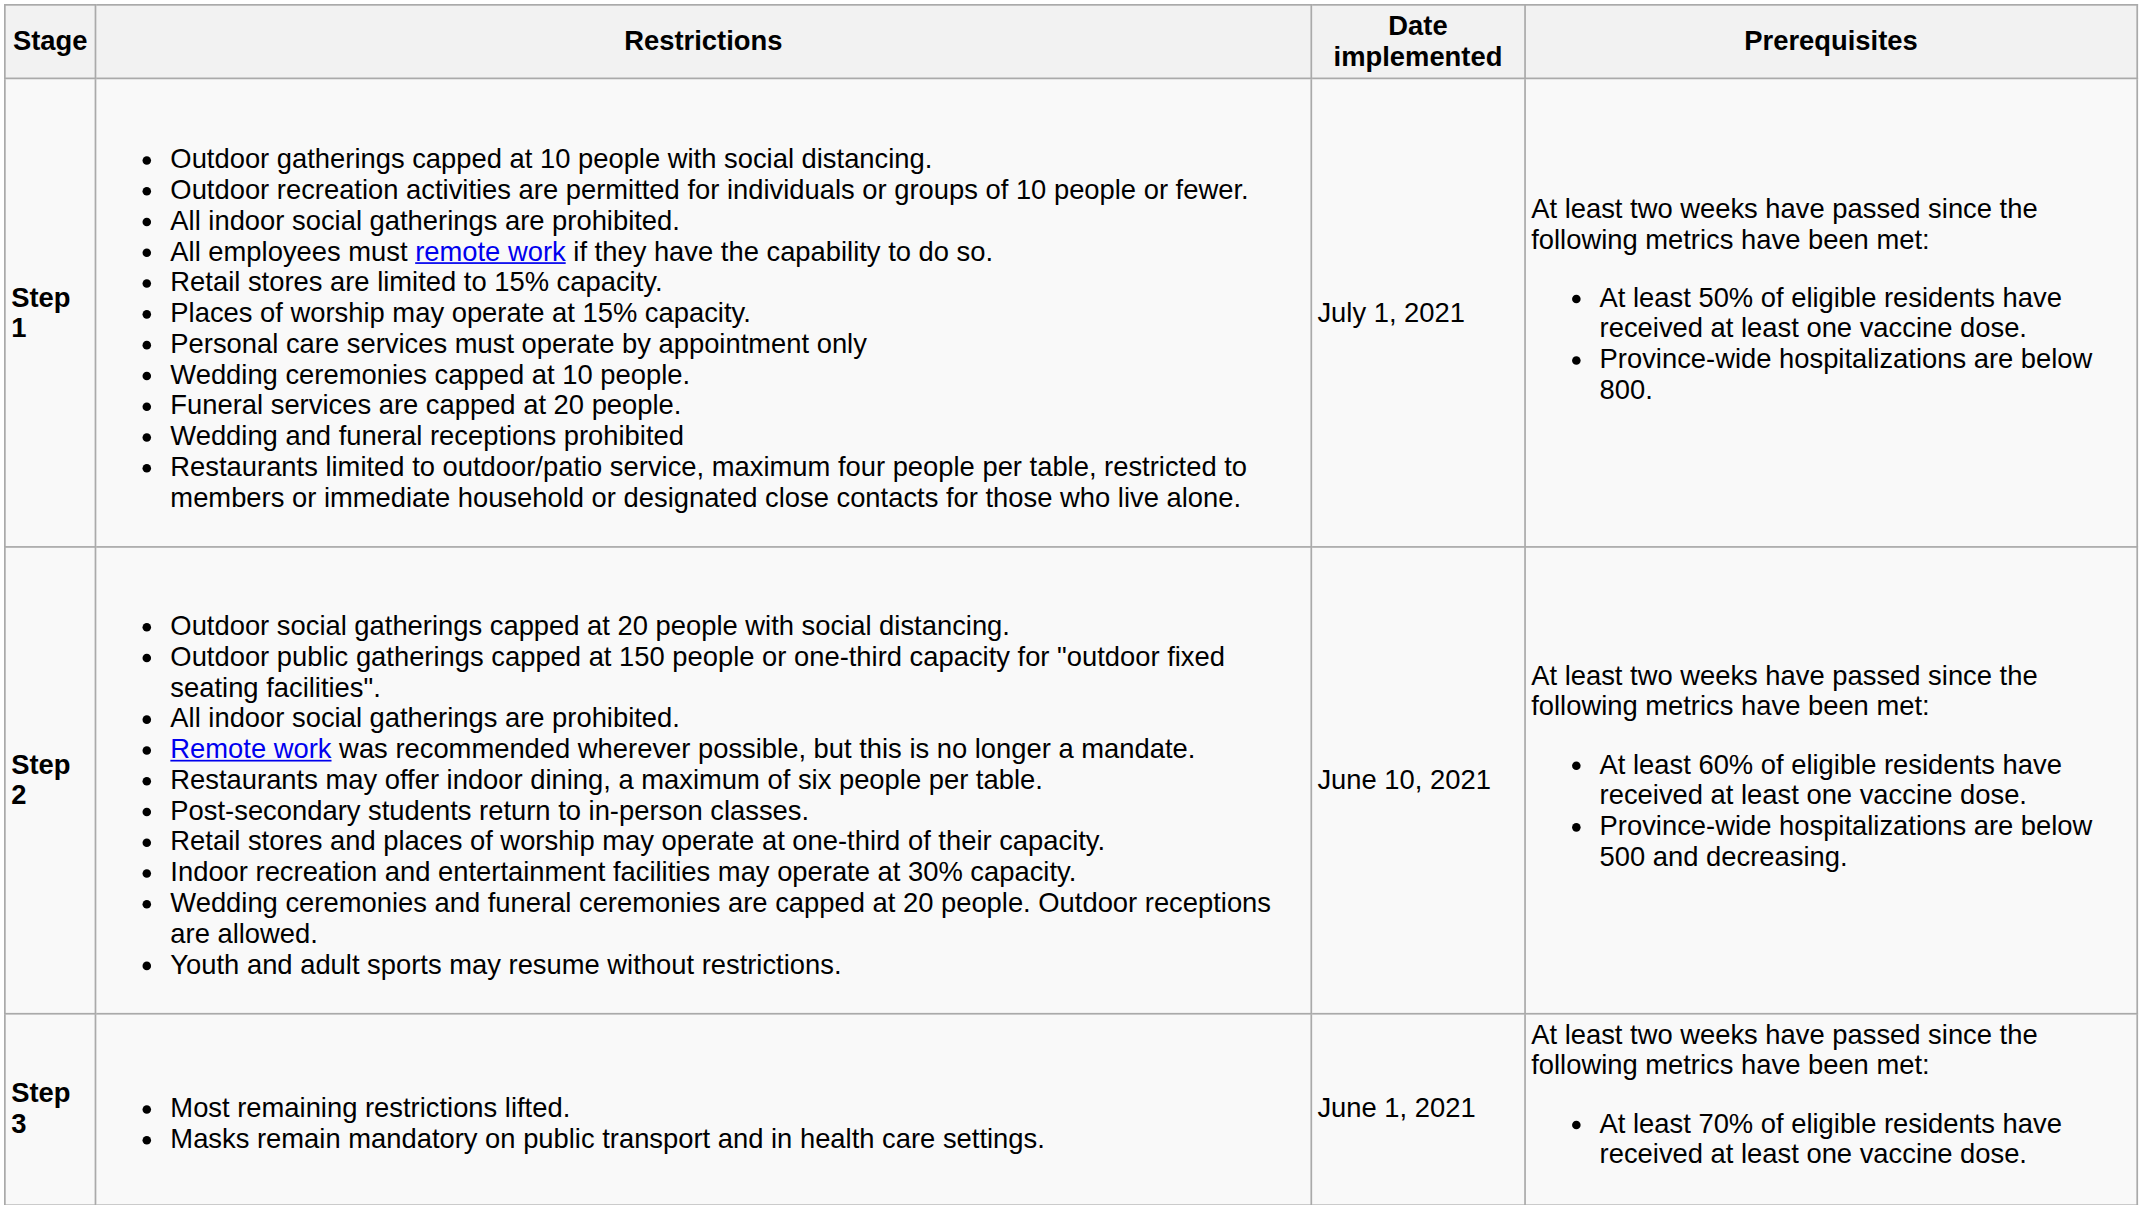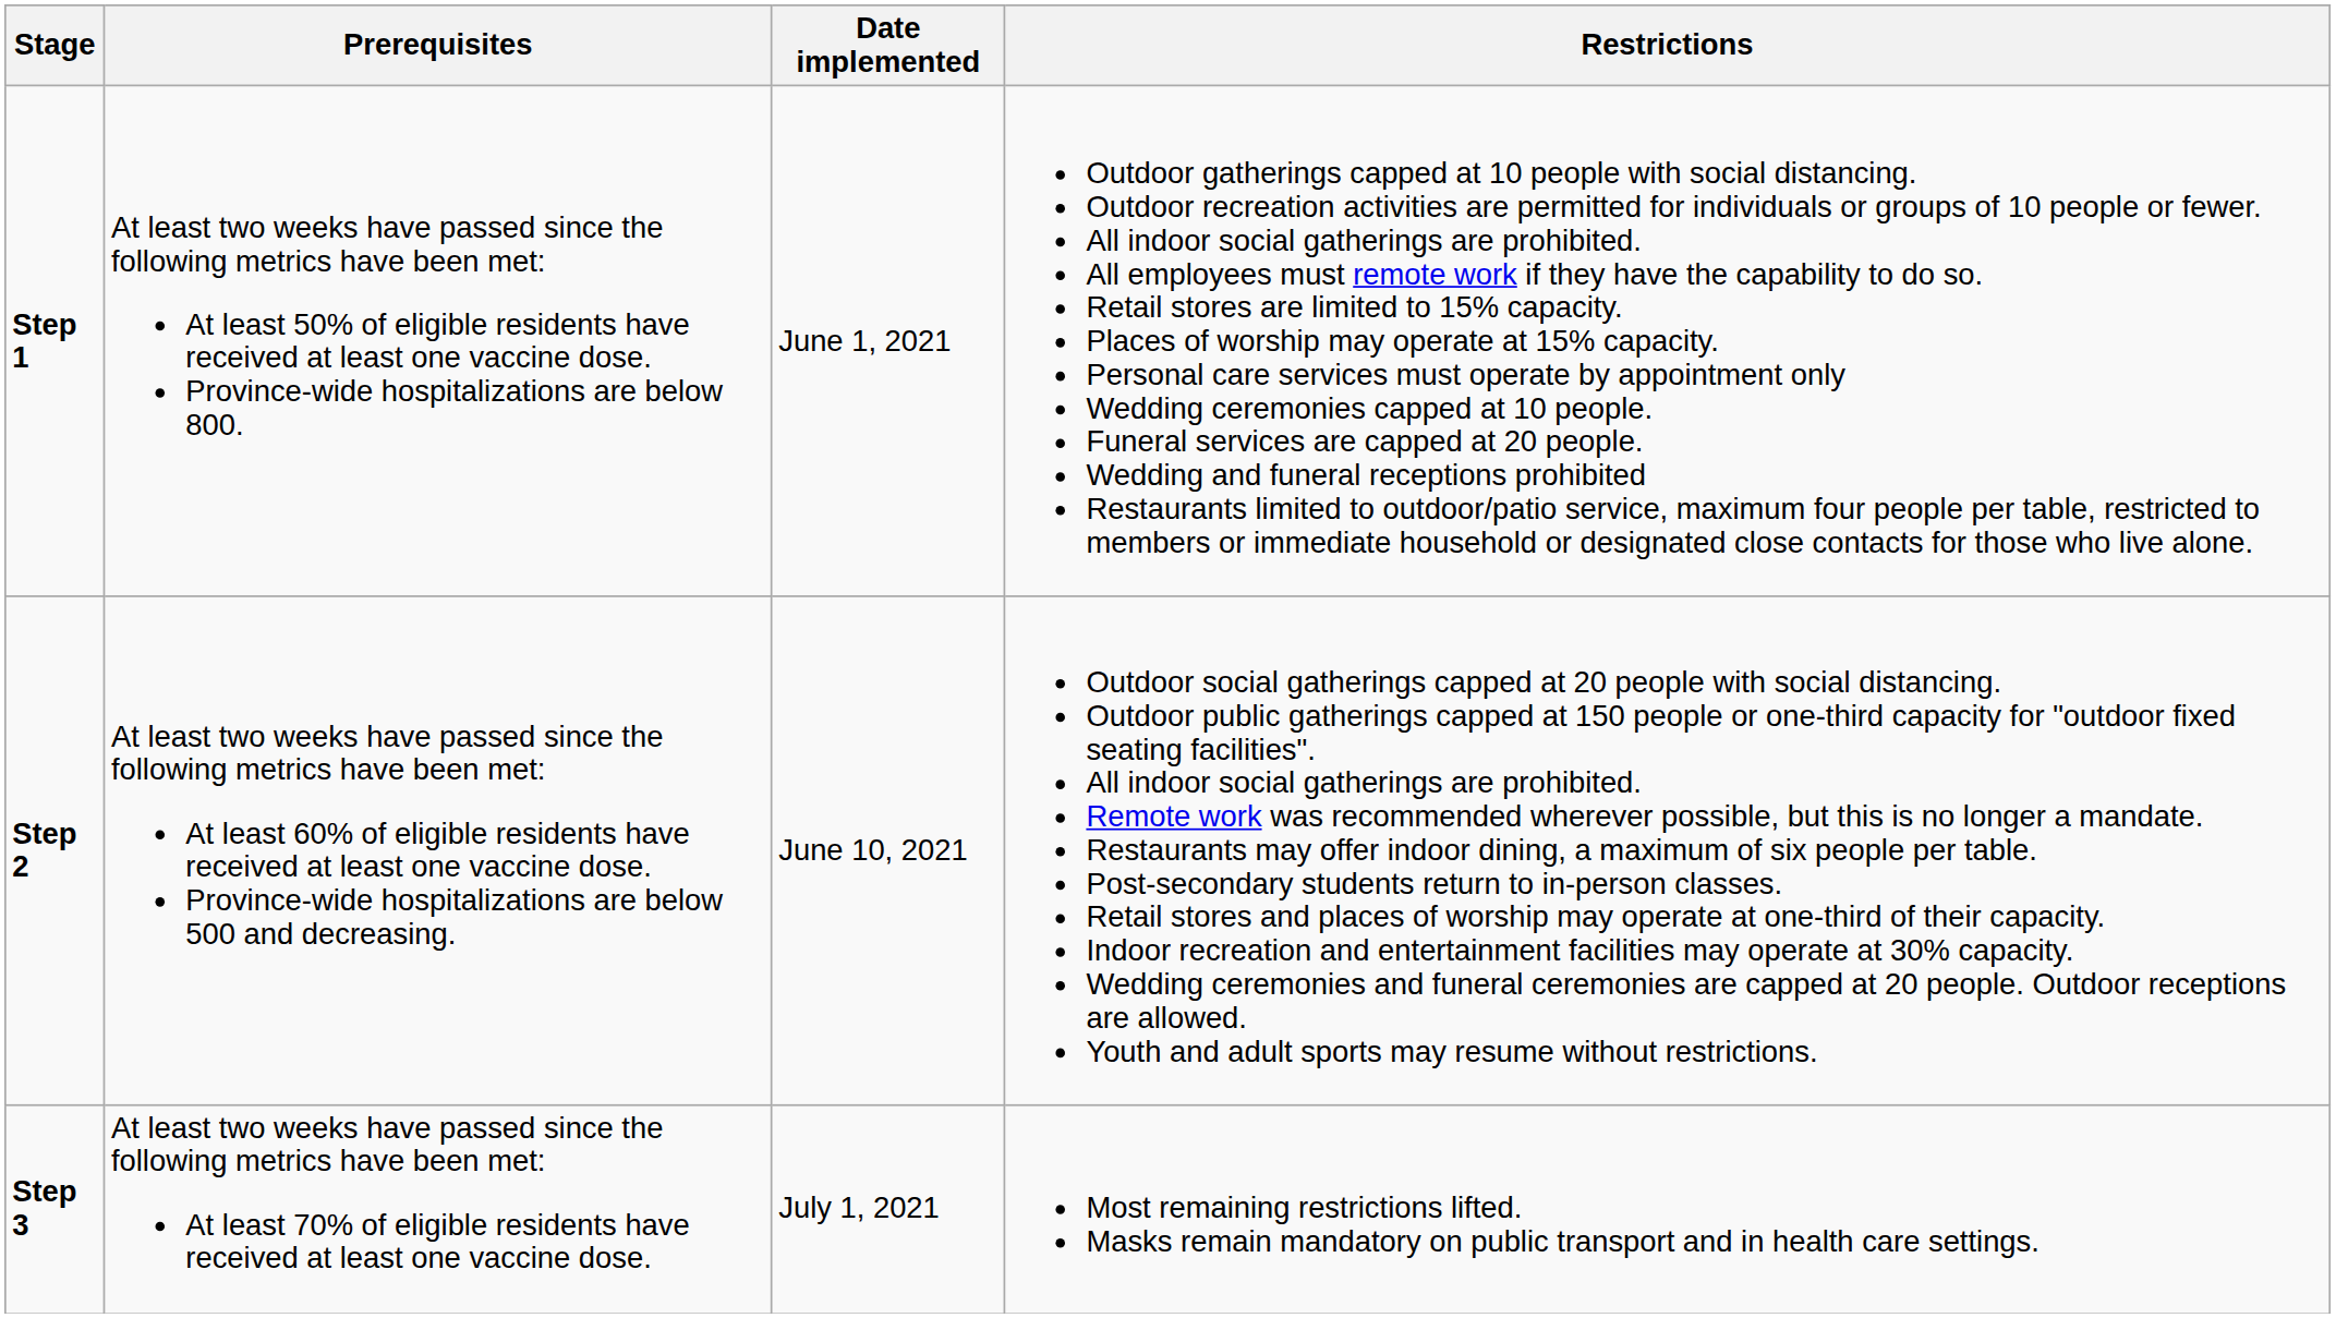columns swapped: Prerequisites <-> Restrictions
Step 1 | Date implemented: July 1, 2021 -> June 1, 2021
Step 3 | Date implemented: June 1, 2021 -> July 1, 2021
